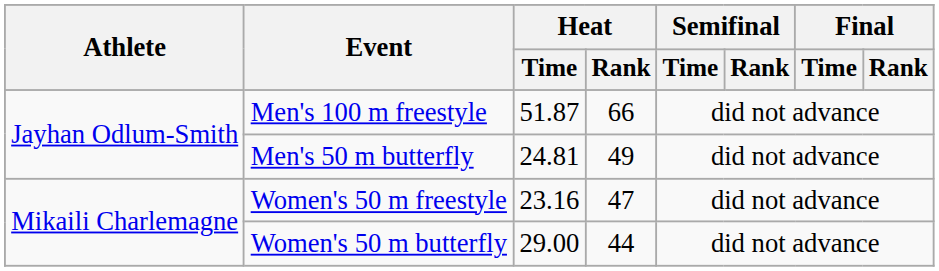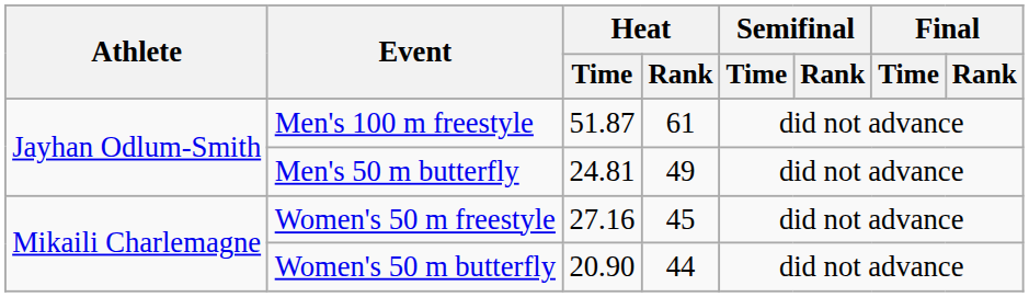Men's 100 m freestyle | Heat / Rank: 66 -> 61
Women's 50 m freestyle | Heat / Time: 23.16 -> 27.16
Women's 50 m freestyle | Heat / Rank: 47 -> 45
Women's 50 m butterfly | Heat / Time: 29.00 -> 20.90
